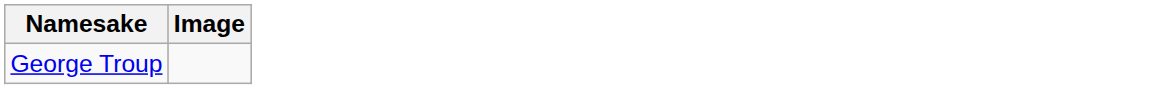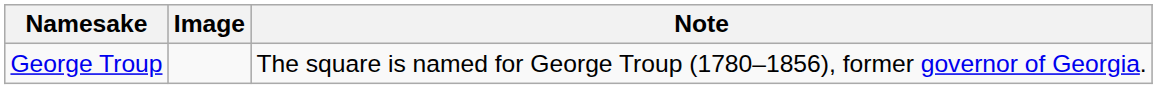+ column: Note | The square is named for George Troup (1780–1856), former governor of Georgia.
